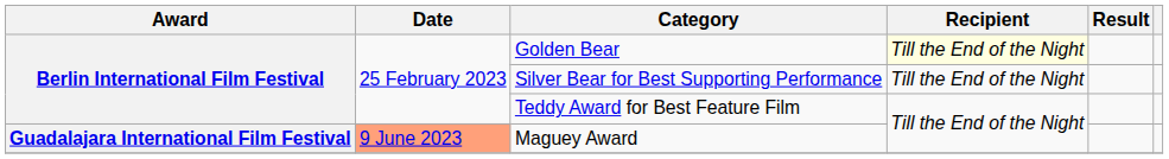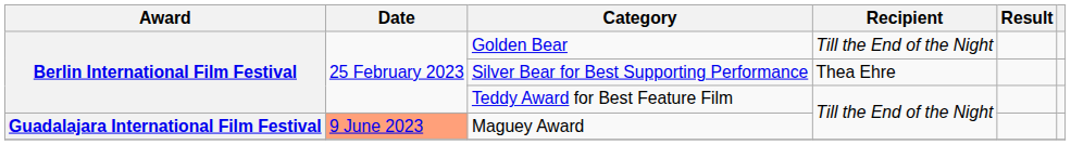Golden Bear | Recipient: lightyellow background -> no background
Silver Bear for Best Supporting Performance | Recipient: Till the End of the Night -> Thea Ehre
